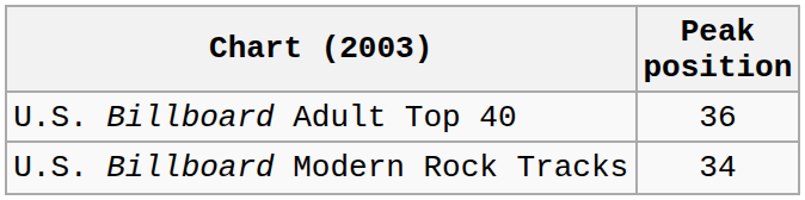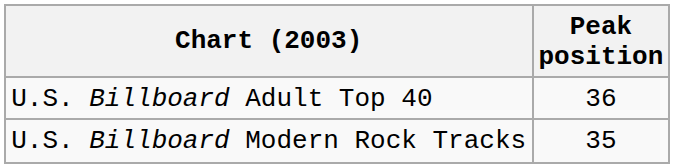U.S. Billboard Modern Rock Tracks | Peak position: 34 -> 35
